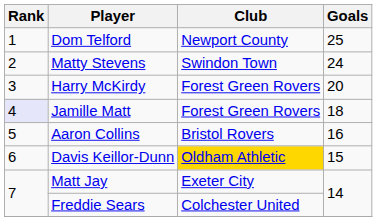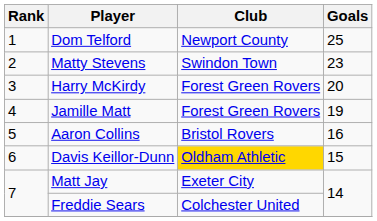Matty Stevens | Goals: 24 -> 23
Jamille Matt | Rank: lavender background -> no background
Jamille Matt | Goals: 18 -> 19
